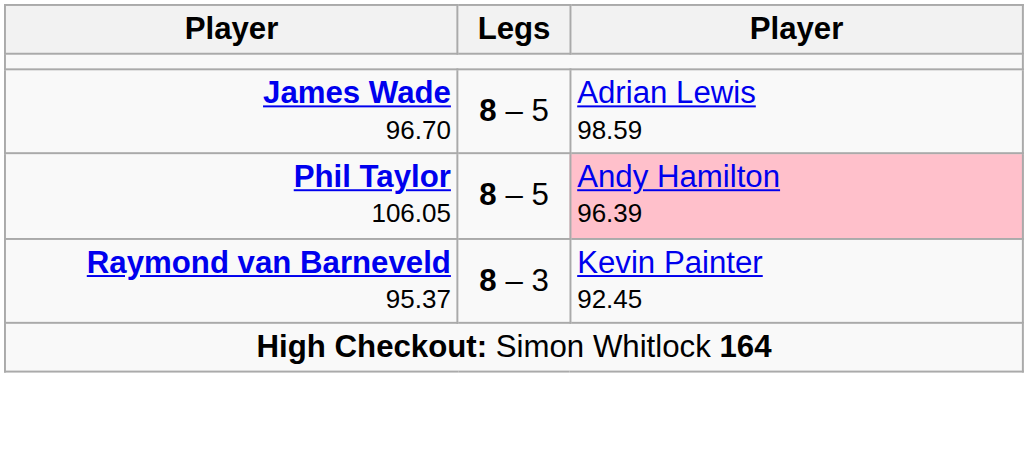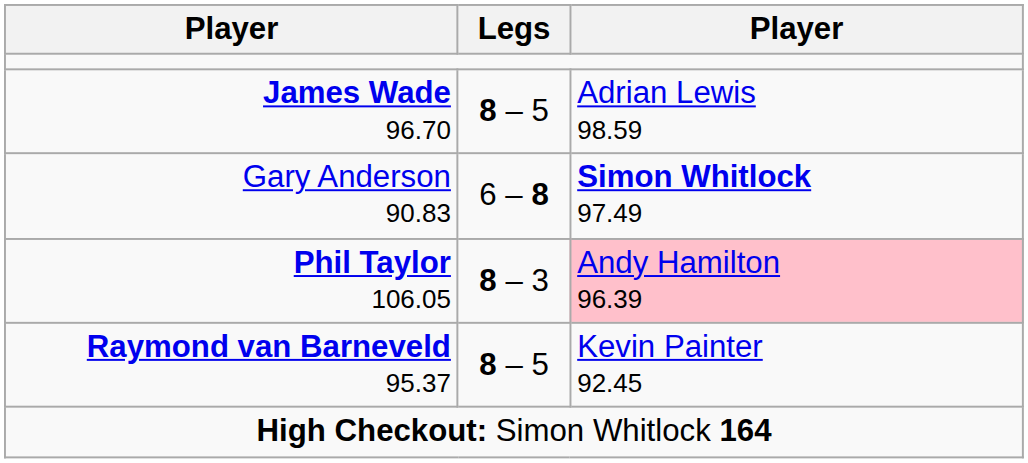+ row: Gary Anderson 90.83 | 6 – 8 | Simon Whitlock 97.49
Phil Taylor 106.05 | Legs: 8 – 5 -> 8 – 3
Raymond van Barneveld 95.37 | Legs: 8 – 3 -> 8 – 5
